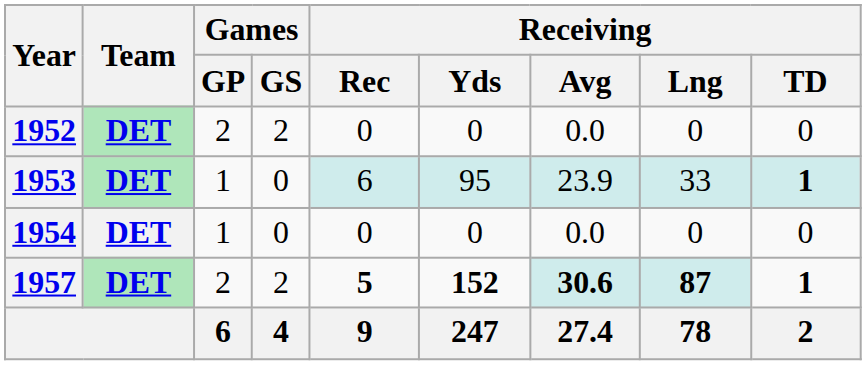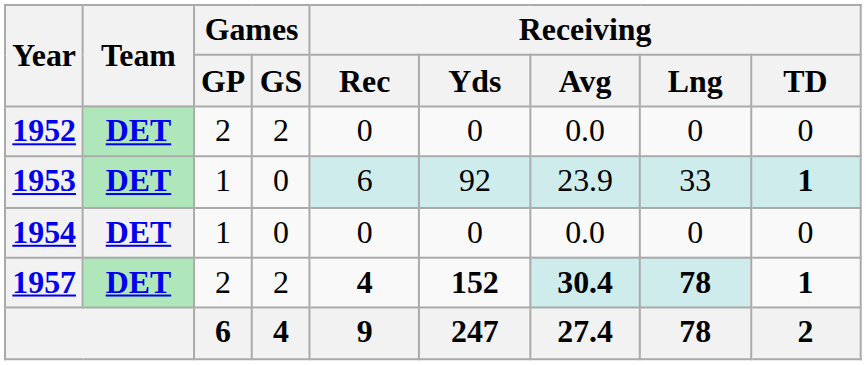1953 | Receiving / Yds: 95 -> 92
1957 | Receiving / Rec: 5 -> 4
1957 | Receiving / Avg: 30.6 -> 30.4
1957 | Receiving / Lng: 87 -> 78
